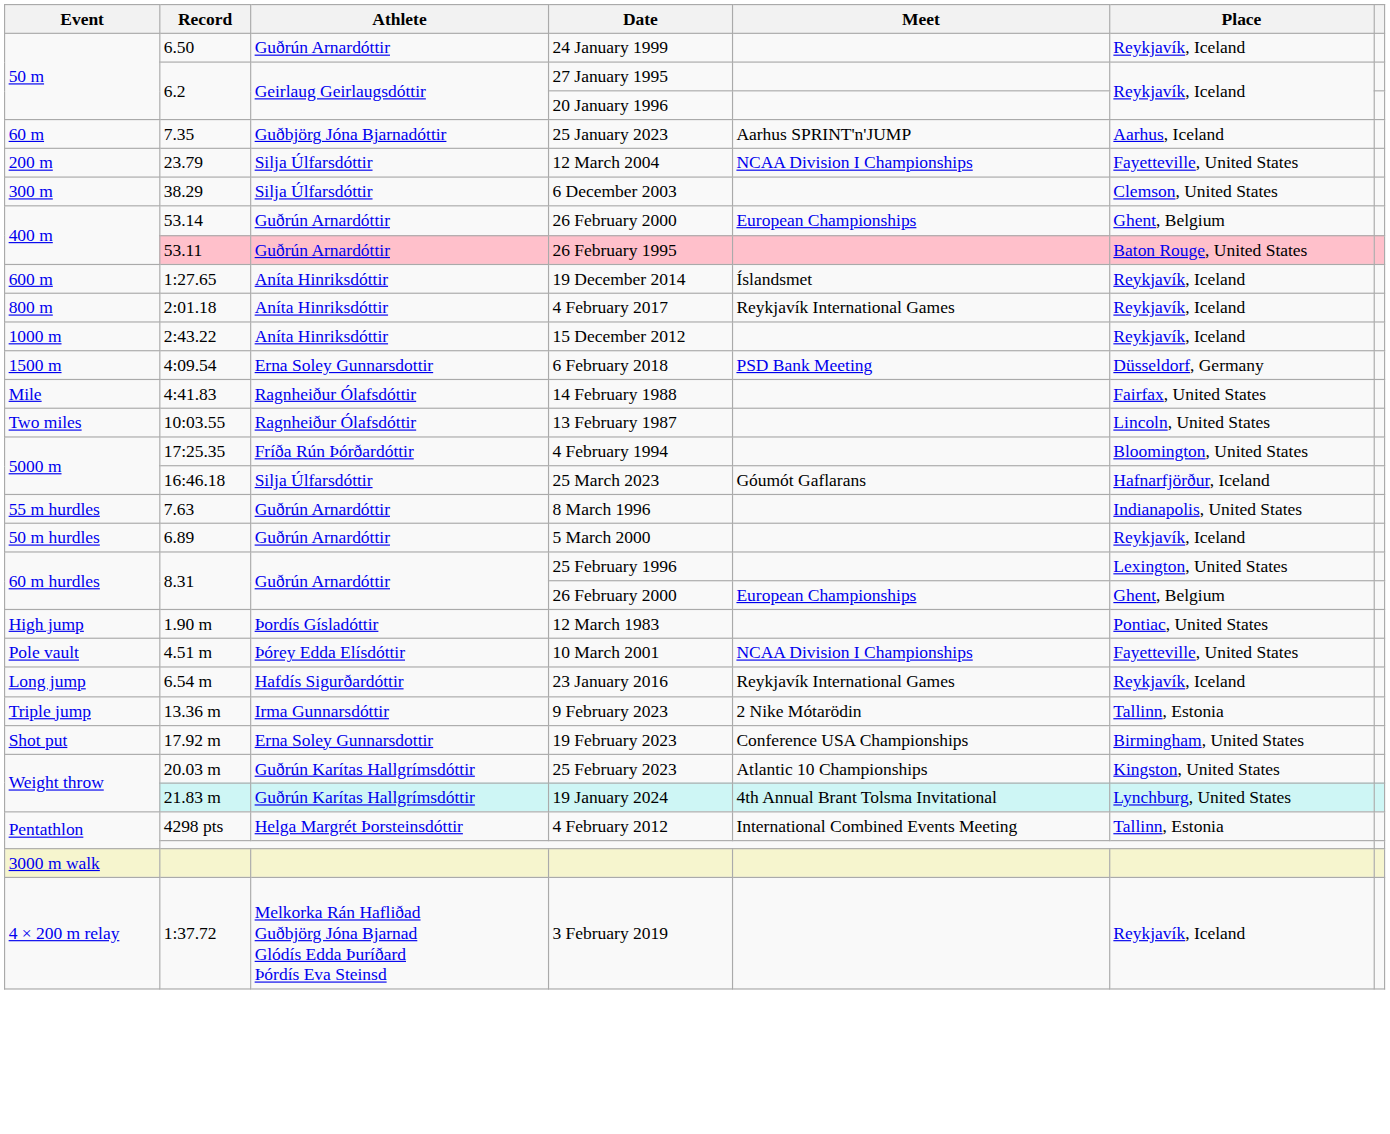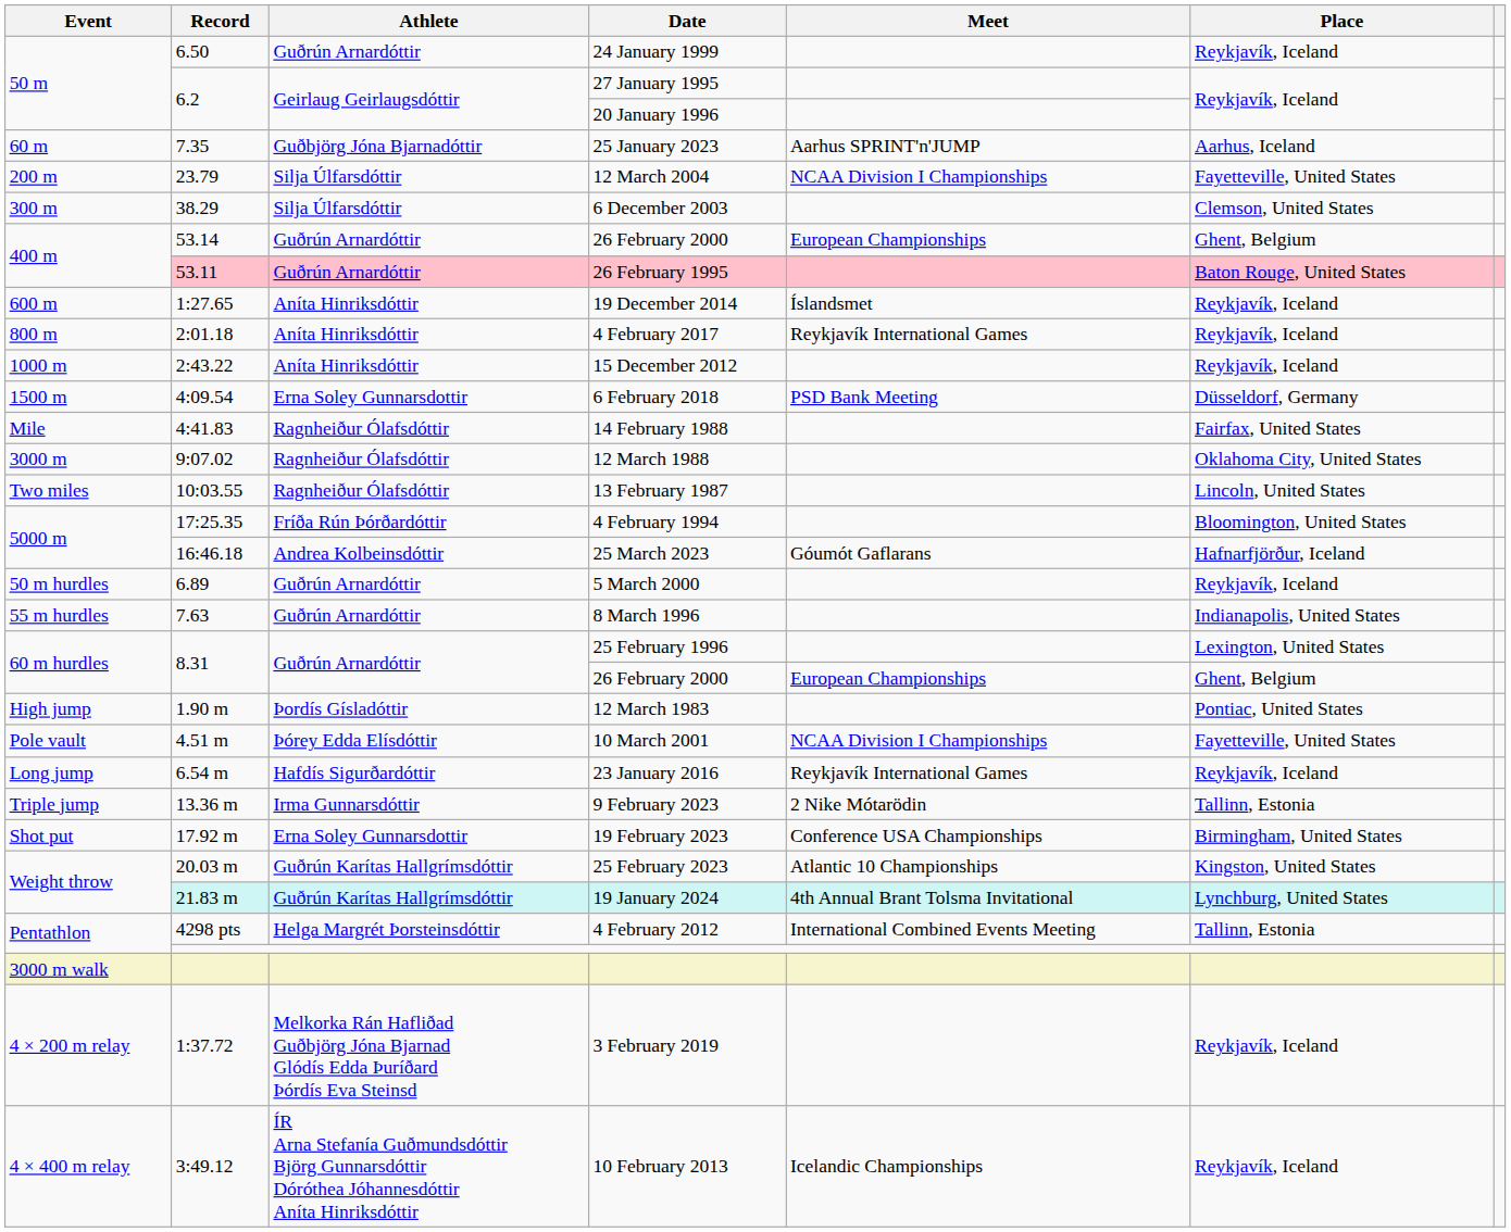+ row: 3000 m | 9:07.02 | Ragnheiður Ólafsdóttir | 12 March 1988 | Oklahoma City, United States
25 March 2023 | Athlete: Silja Úlfarsdóttir -> Andrea Kolbeinsdóttir
rows swapped: 5 March 2000 <-> 8 March 1996
+ row: 4 × 400 m relay | 3:49.12 | ÍR Arna Stefanía Guðmundsdóttir Björg Gunnarsdóttir Dóróthea Jóhannesdóttir Aníta Hinriksdóttir | 10 February 2013 | Icelandic Championships | Reykjavík, Iceland
